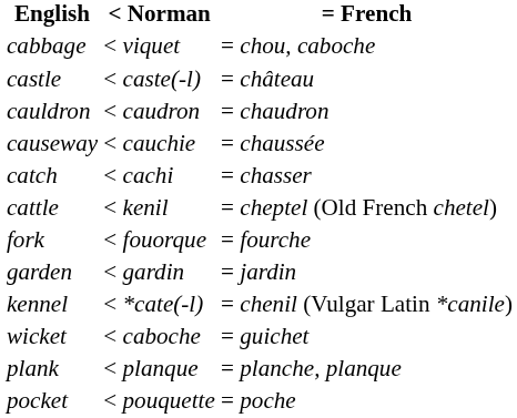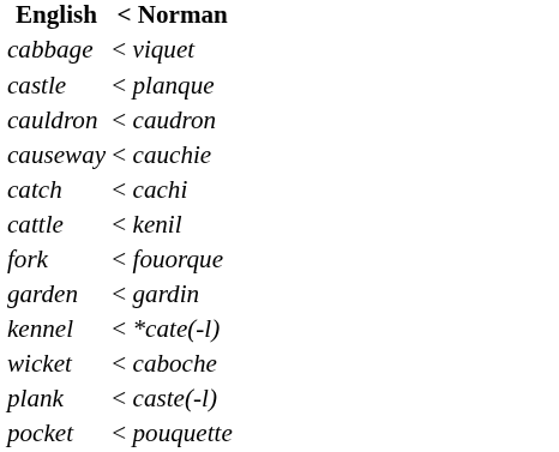- column: = French | = chou, caboche | = château | = chaudron | = chaussée | = chasser | = cheptel (Old French chetel) | = fourche | = jardin | = chenil (Vulgar Latin *canile) | = guichet | = planche, planque | = poche
castle | < Norman: < caste(-l) -> < planque
plank | < Norman: < planque -> < caste(-l)
